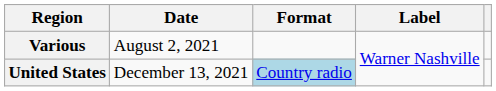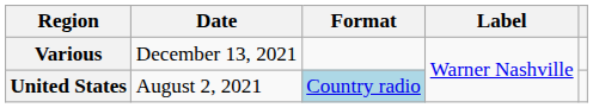Various | Date: August 2, 2021 -> December 13, 2021
United States | Date: December 13, 2021 -> August 2, 2021
